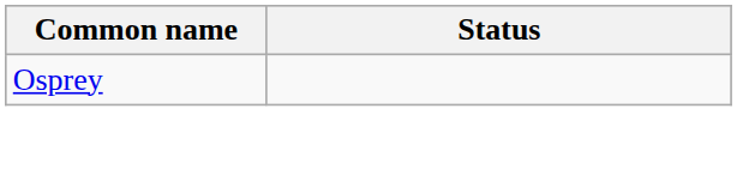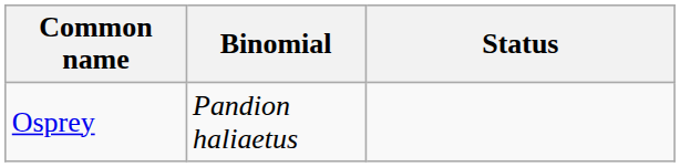+ column: Binomial | Pandion haliaetus
